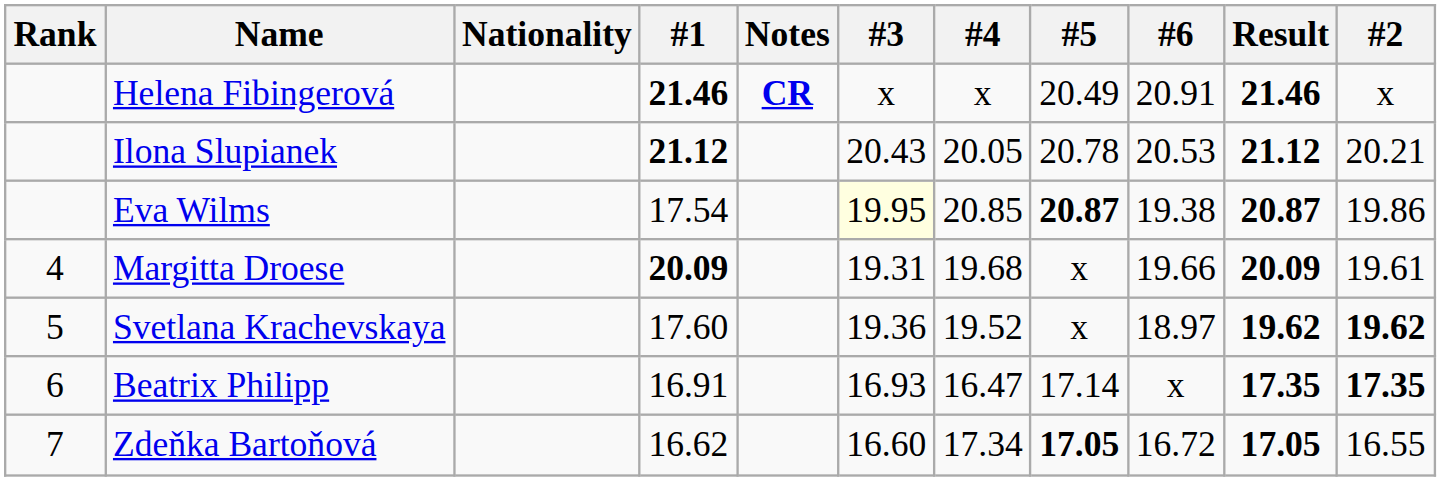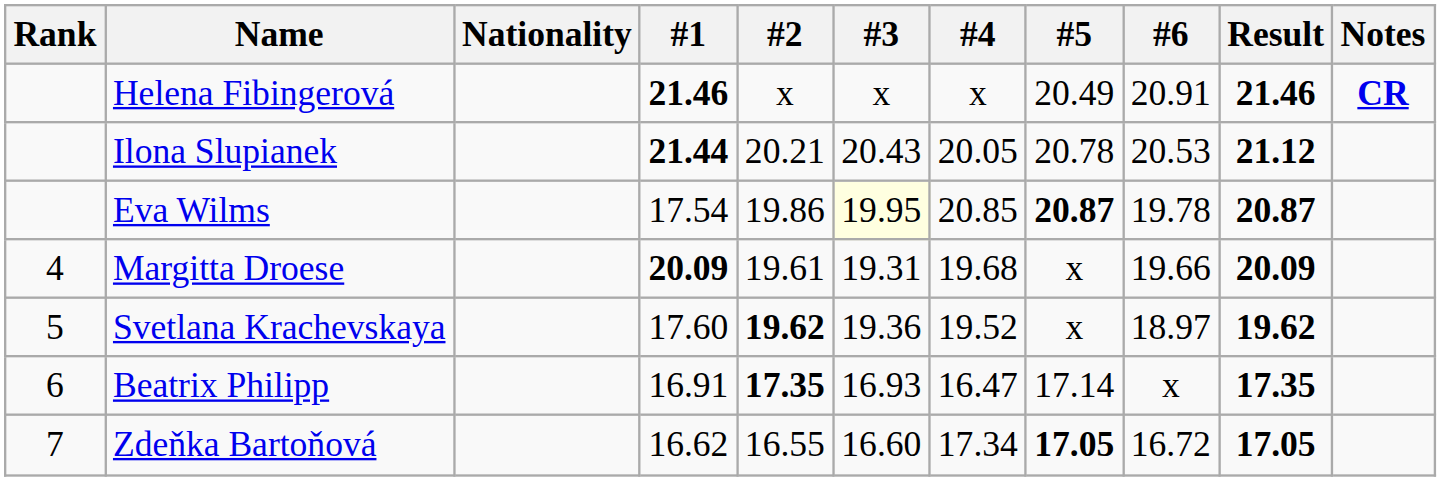columns swapped: #2 <-> Notes
Ilona Slupianek | #1: 21.12 -> 21.44
Eva Wilms | #6: 19.38 -> 19.78
